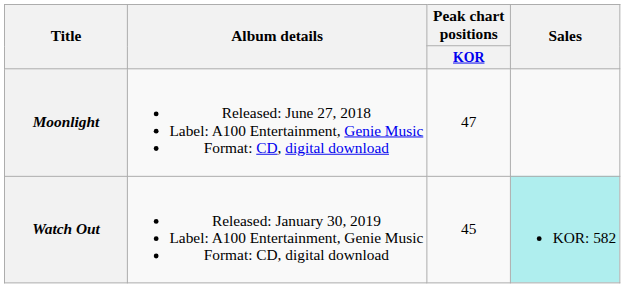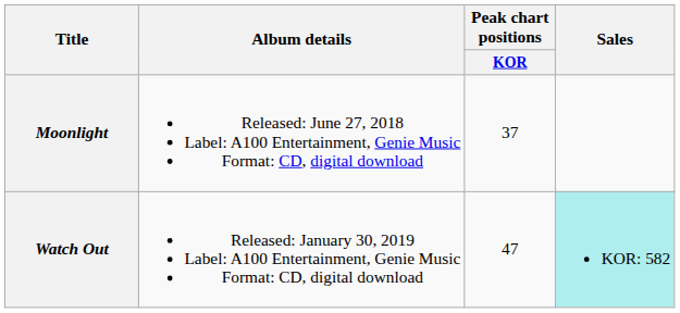Moonlight | Peak chart positions / KOR: 47 -> 37
Watch Out | Peak chart positions / KOR: 45 -> 47
